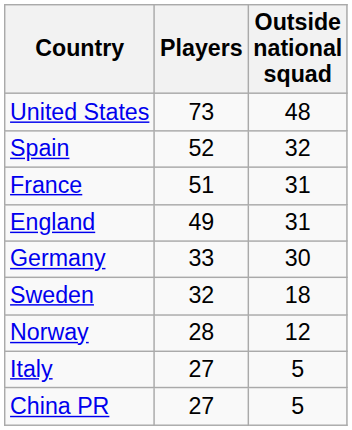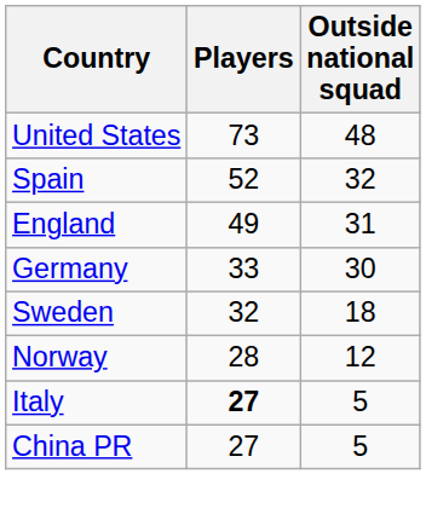- row: France | 51 | 31
Italy | Players: normal -> bold
